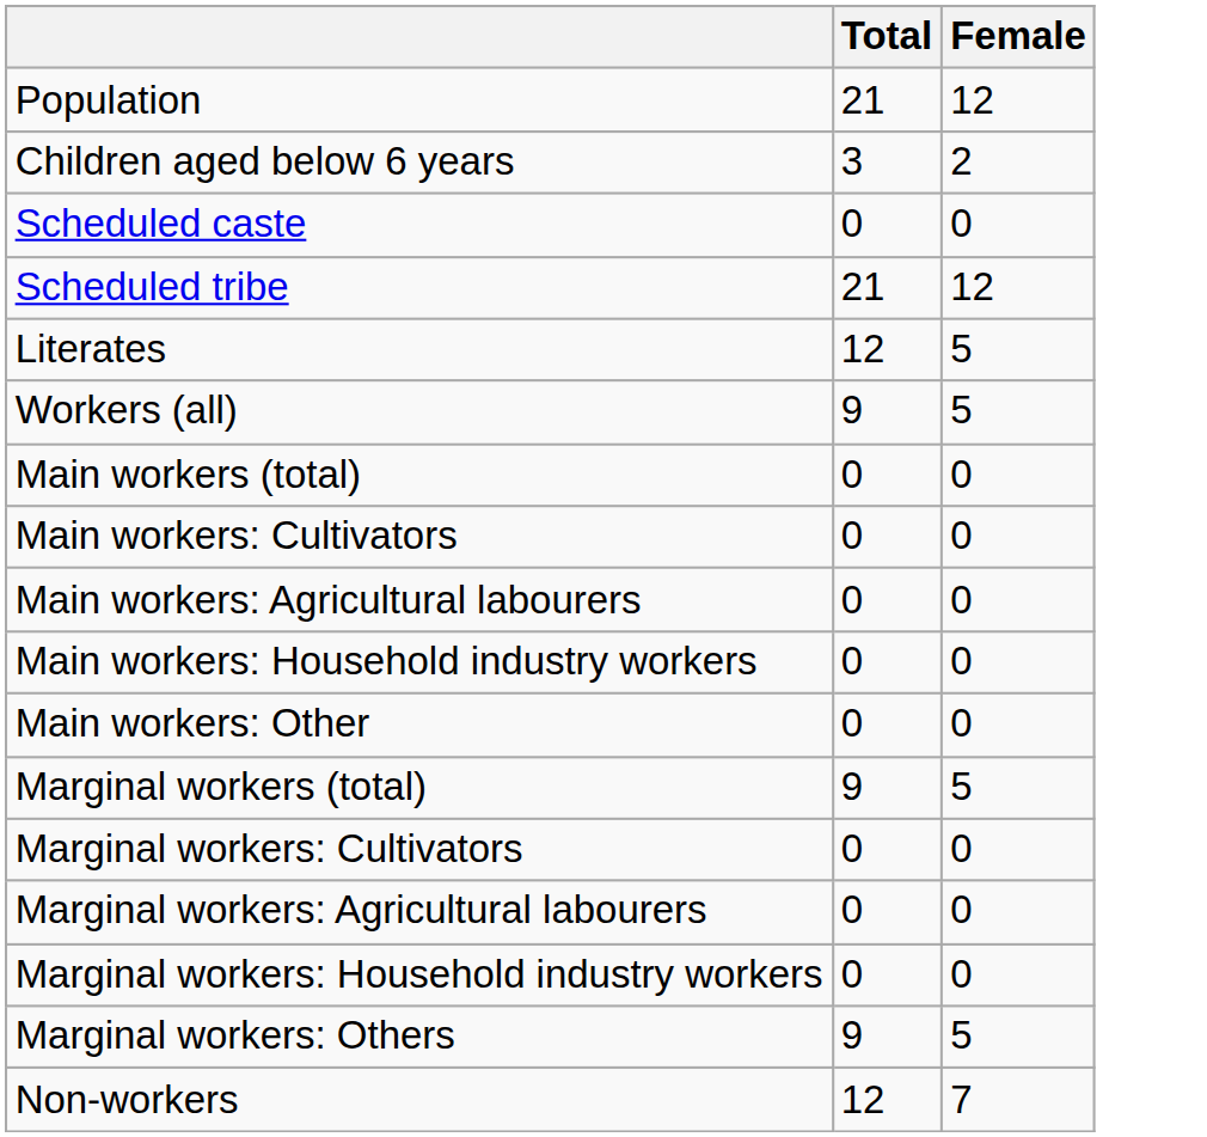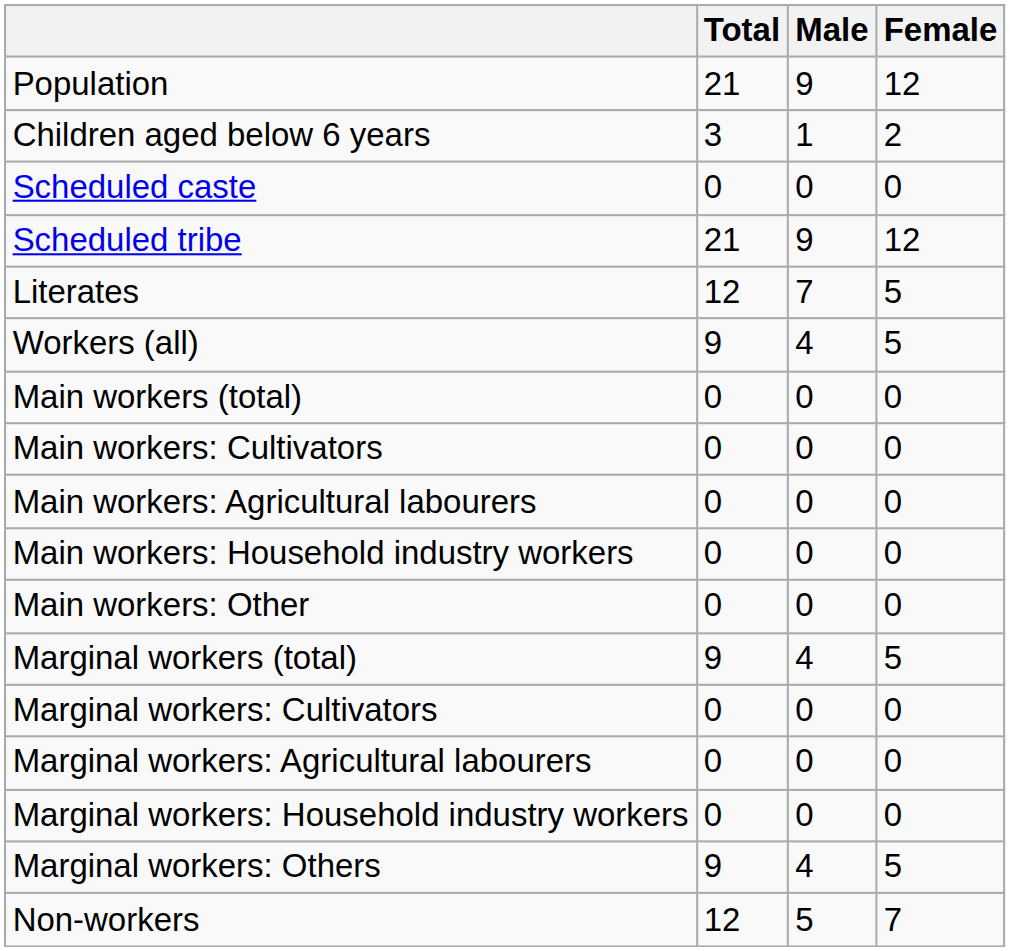+ column: Male | 9 | 1 | 0 | 9 | 7 | 4 | 0 | 0 | 0 | 0 | 0 | 4 | 0 | 0 | 0 | 4 | 5
